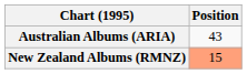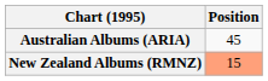Australian Albums (ARIA) | Position: 43 -> 45
